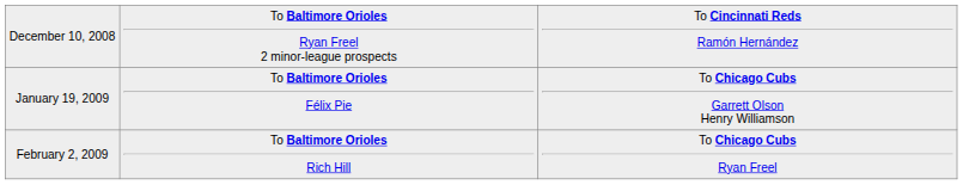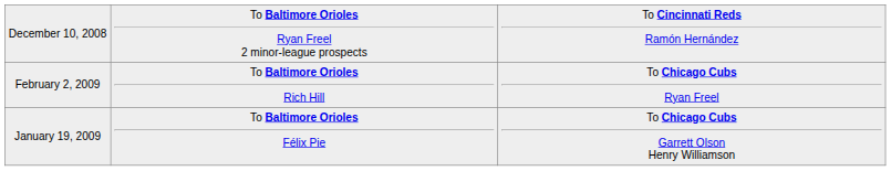rows swapped: January 19, 2009 <-> February 2, 2009
